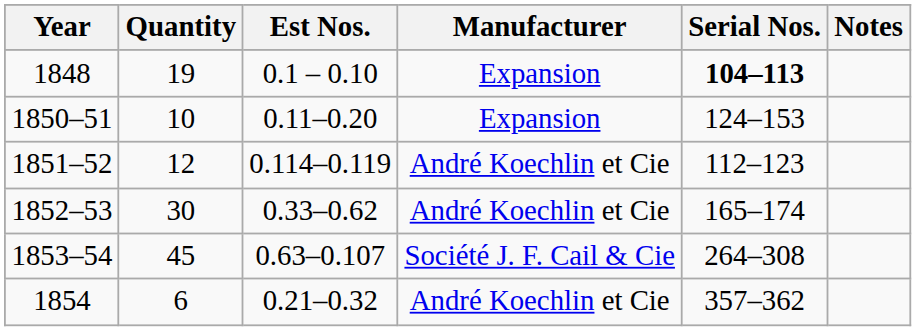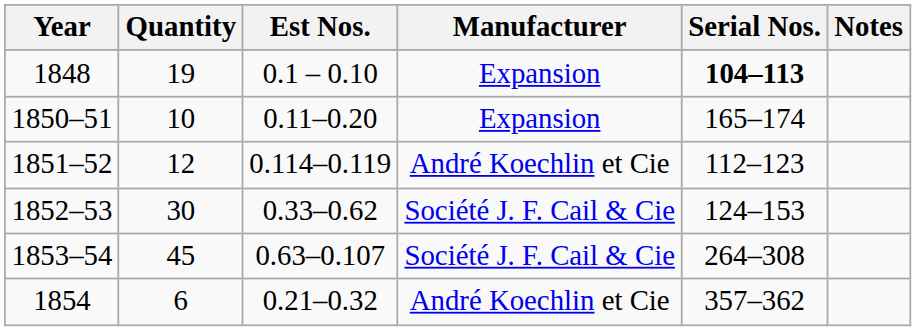1850–51 | Serial Nos.: 124–153 -> 165–174
1852–53 | Manufacturer: André Koechlin et Cie -> Société J. F. Cail & Cie
1852–53 | Serial Nos.: 165–174 -> 124–153
